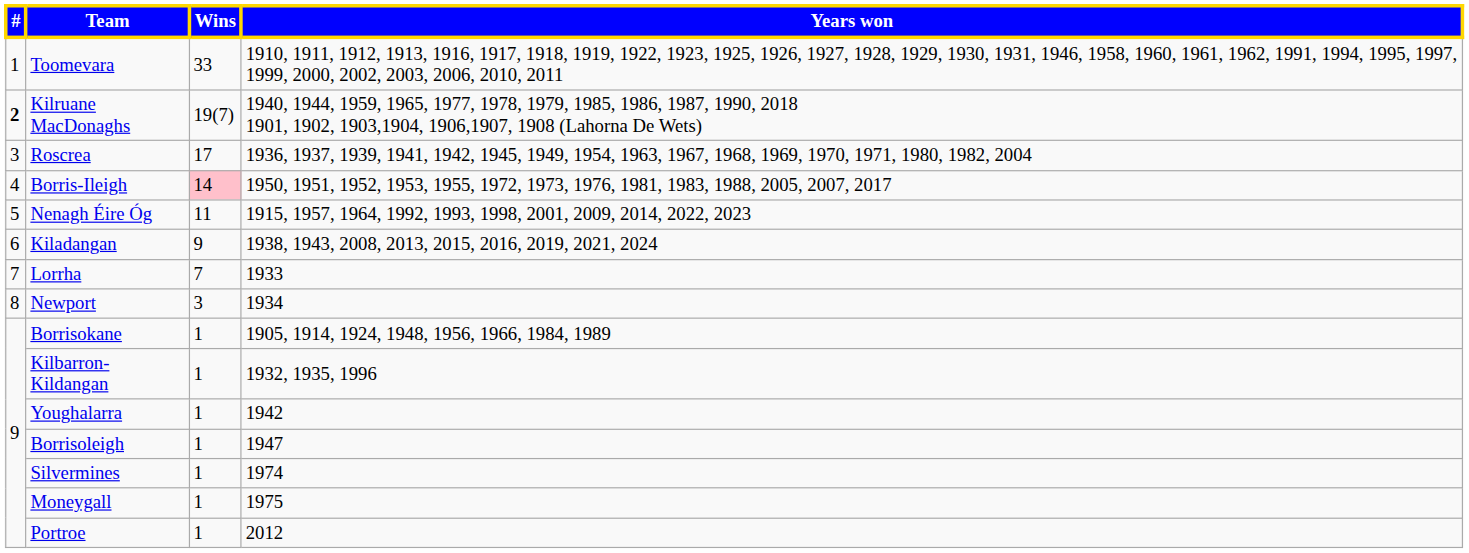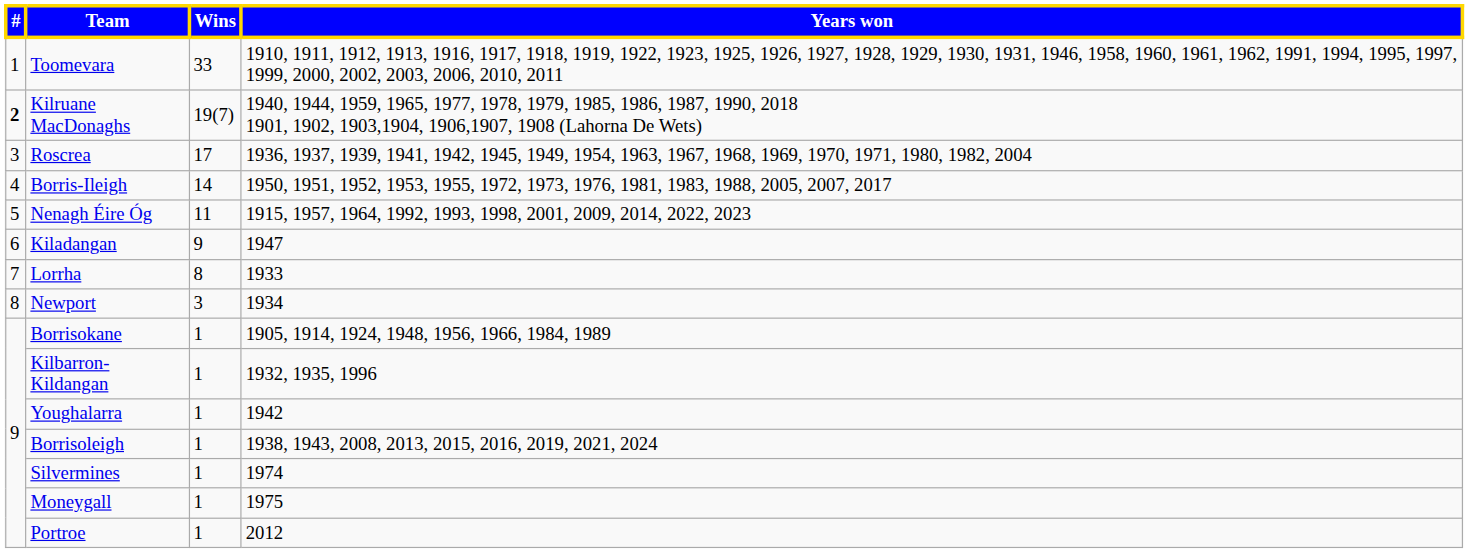Borris-Ileigh | Wins: pink background -> no background
Kiladangan | Years won: 1938, 1943, 2008, 2013, 2015, 2016, 2019, 2021, 2024 -> 1947
Lorrha | Wins: 7 -> 8
Borrisoleigh | Years won: 1947 -> 1938, 1943, 2008, 2013, 2015, 2016, 2019, 2021, 2024
